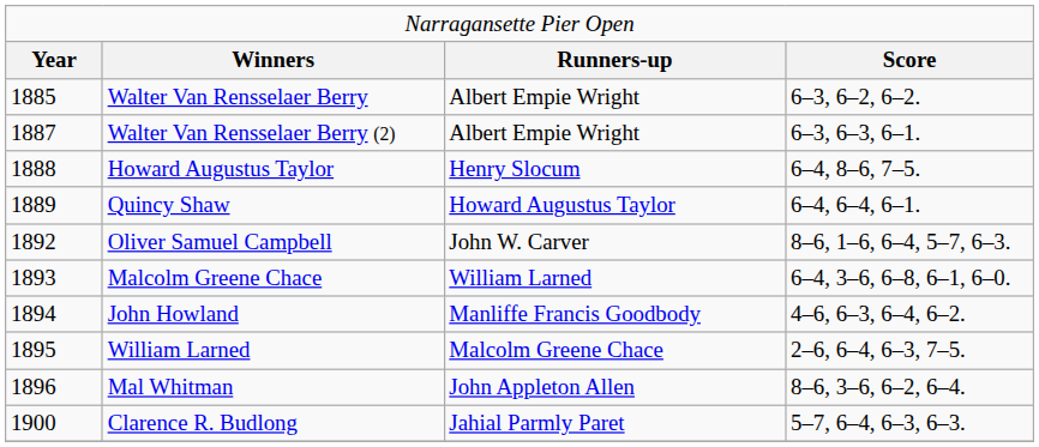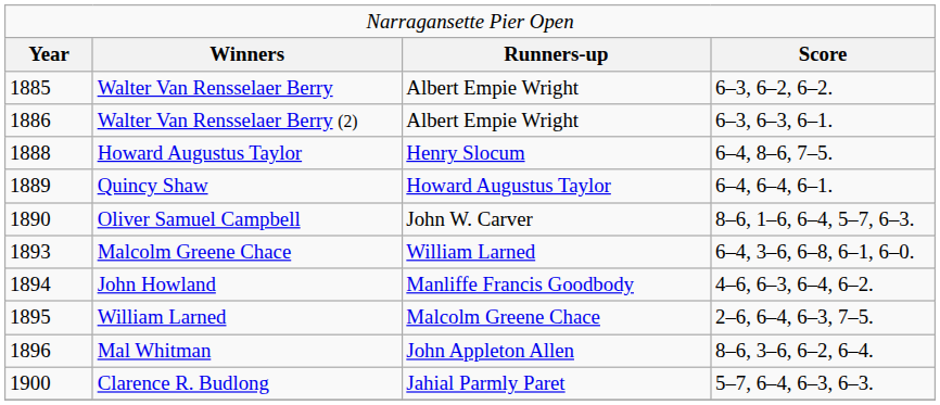Walter Van Rensselaer Berry (2) | column 1: 1887 -> 1886
Oliver Samuel Campbell | column 1: 1892 -> 1890
